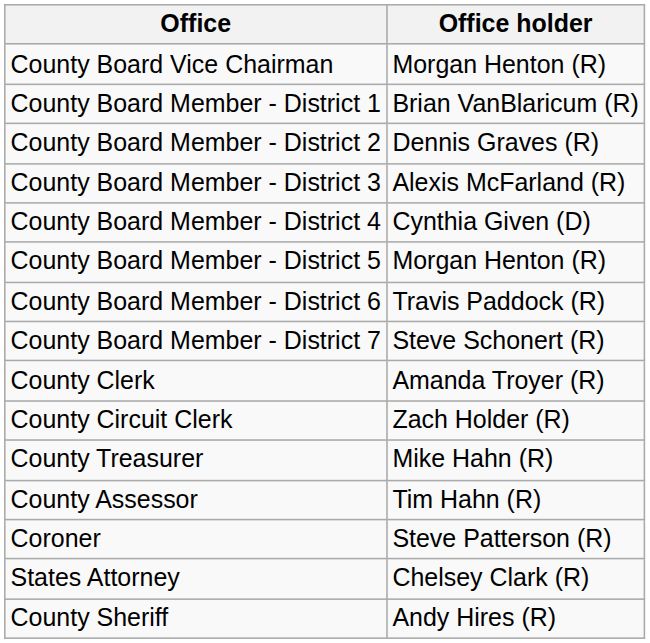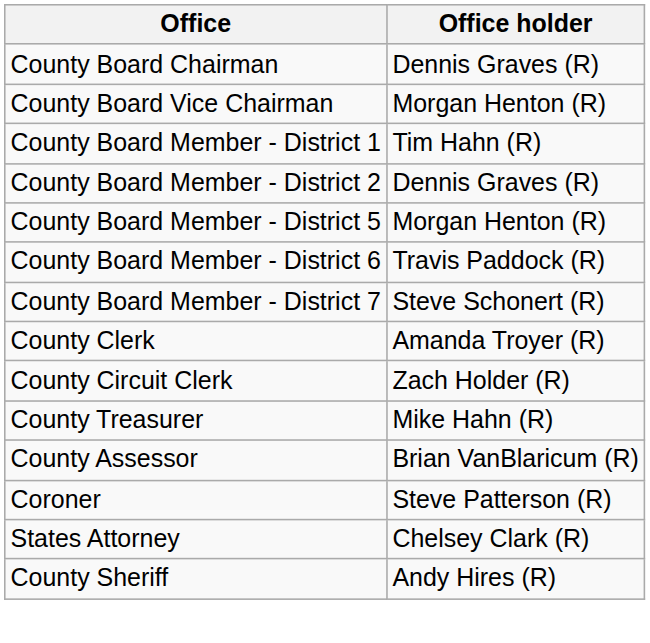+ row: County Board Chairman | Dennis Graves (R)
County Board Member - District 1 | Office holder: Brian VanBlaricum (R) -> Tim Hahn (R)
- row: County Board Member - District 3 | Alexis McFarland (R)
- row: County Board Member - District 4 | Cynthia Given (D)
County Assessor | Office holder: Tim Hahn (R) -> Brian VanBlaricum (R)
